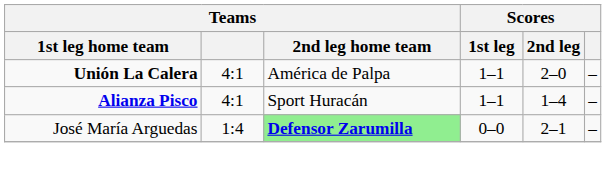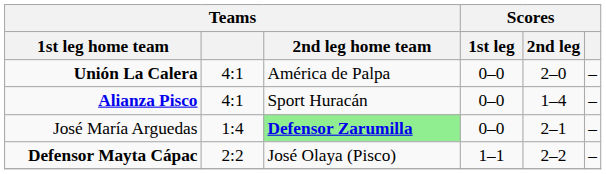Unión La Calera | Scores / 1st leg: 1–1 -> 0–0
Alianza Pisco | Scores / 1st leg: 1–1 -> 0–0
+ row: Defensor Mayta Cápac | 2:2 | José Olaya (Pisco) | 1–1 | 2–2 | –
